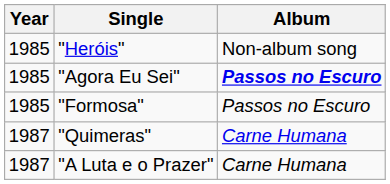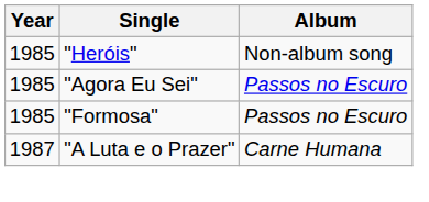"Agora Eu Sei" | Album: bold -> normal
- row: 1987 | "Quimeras" | Carne Humana
